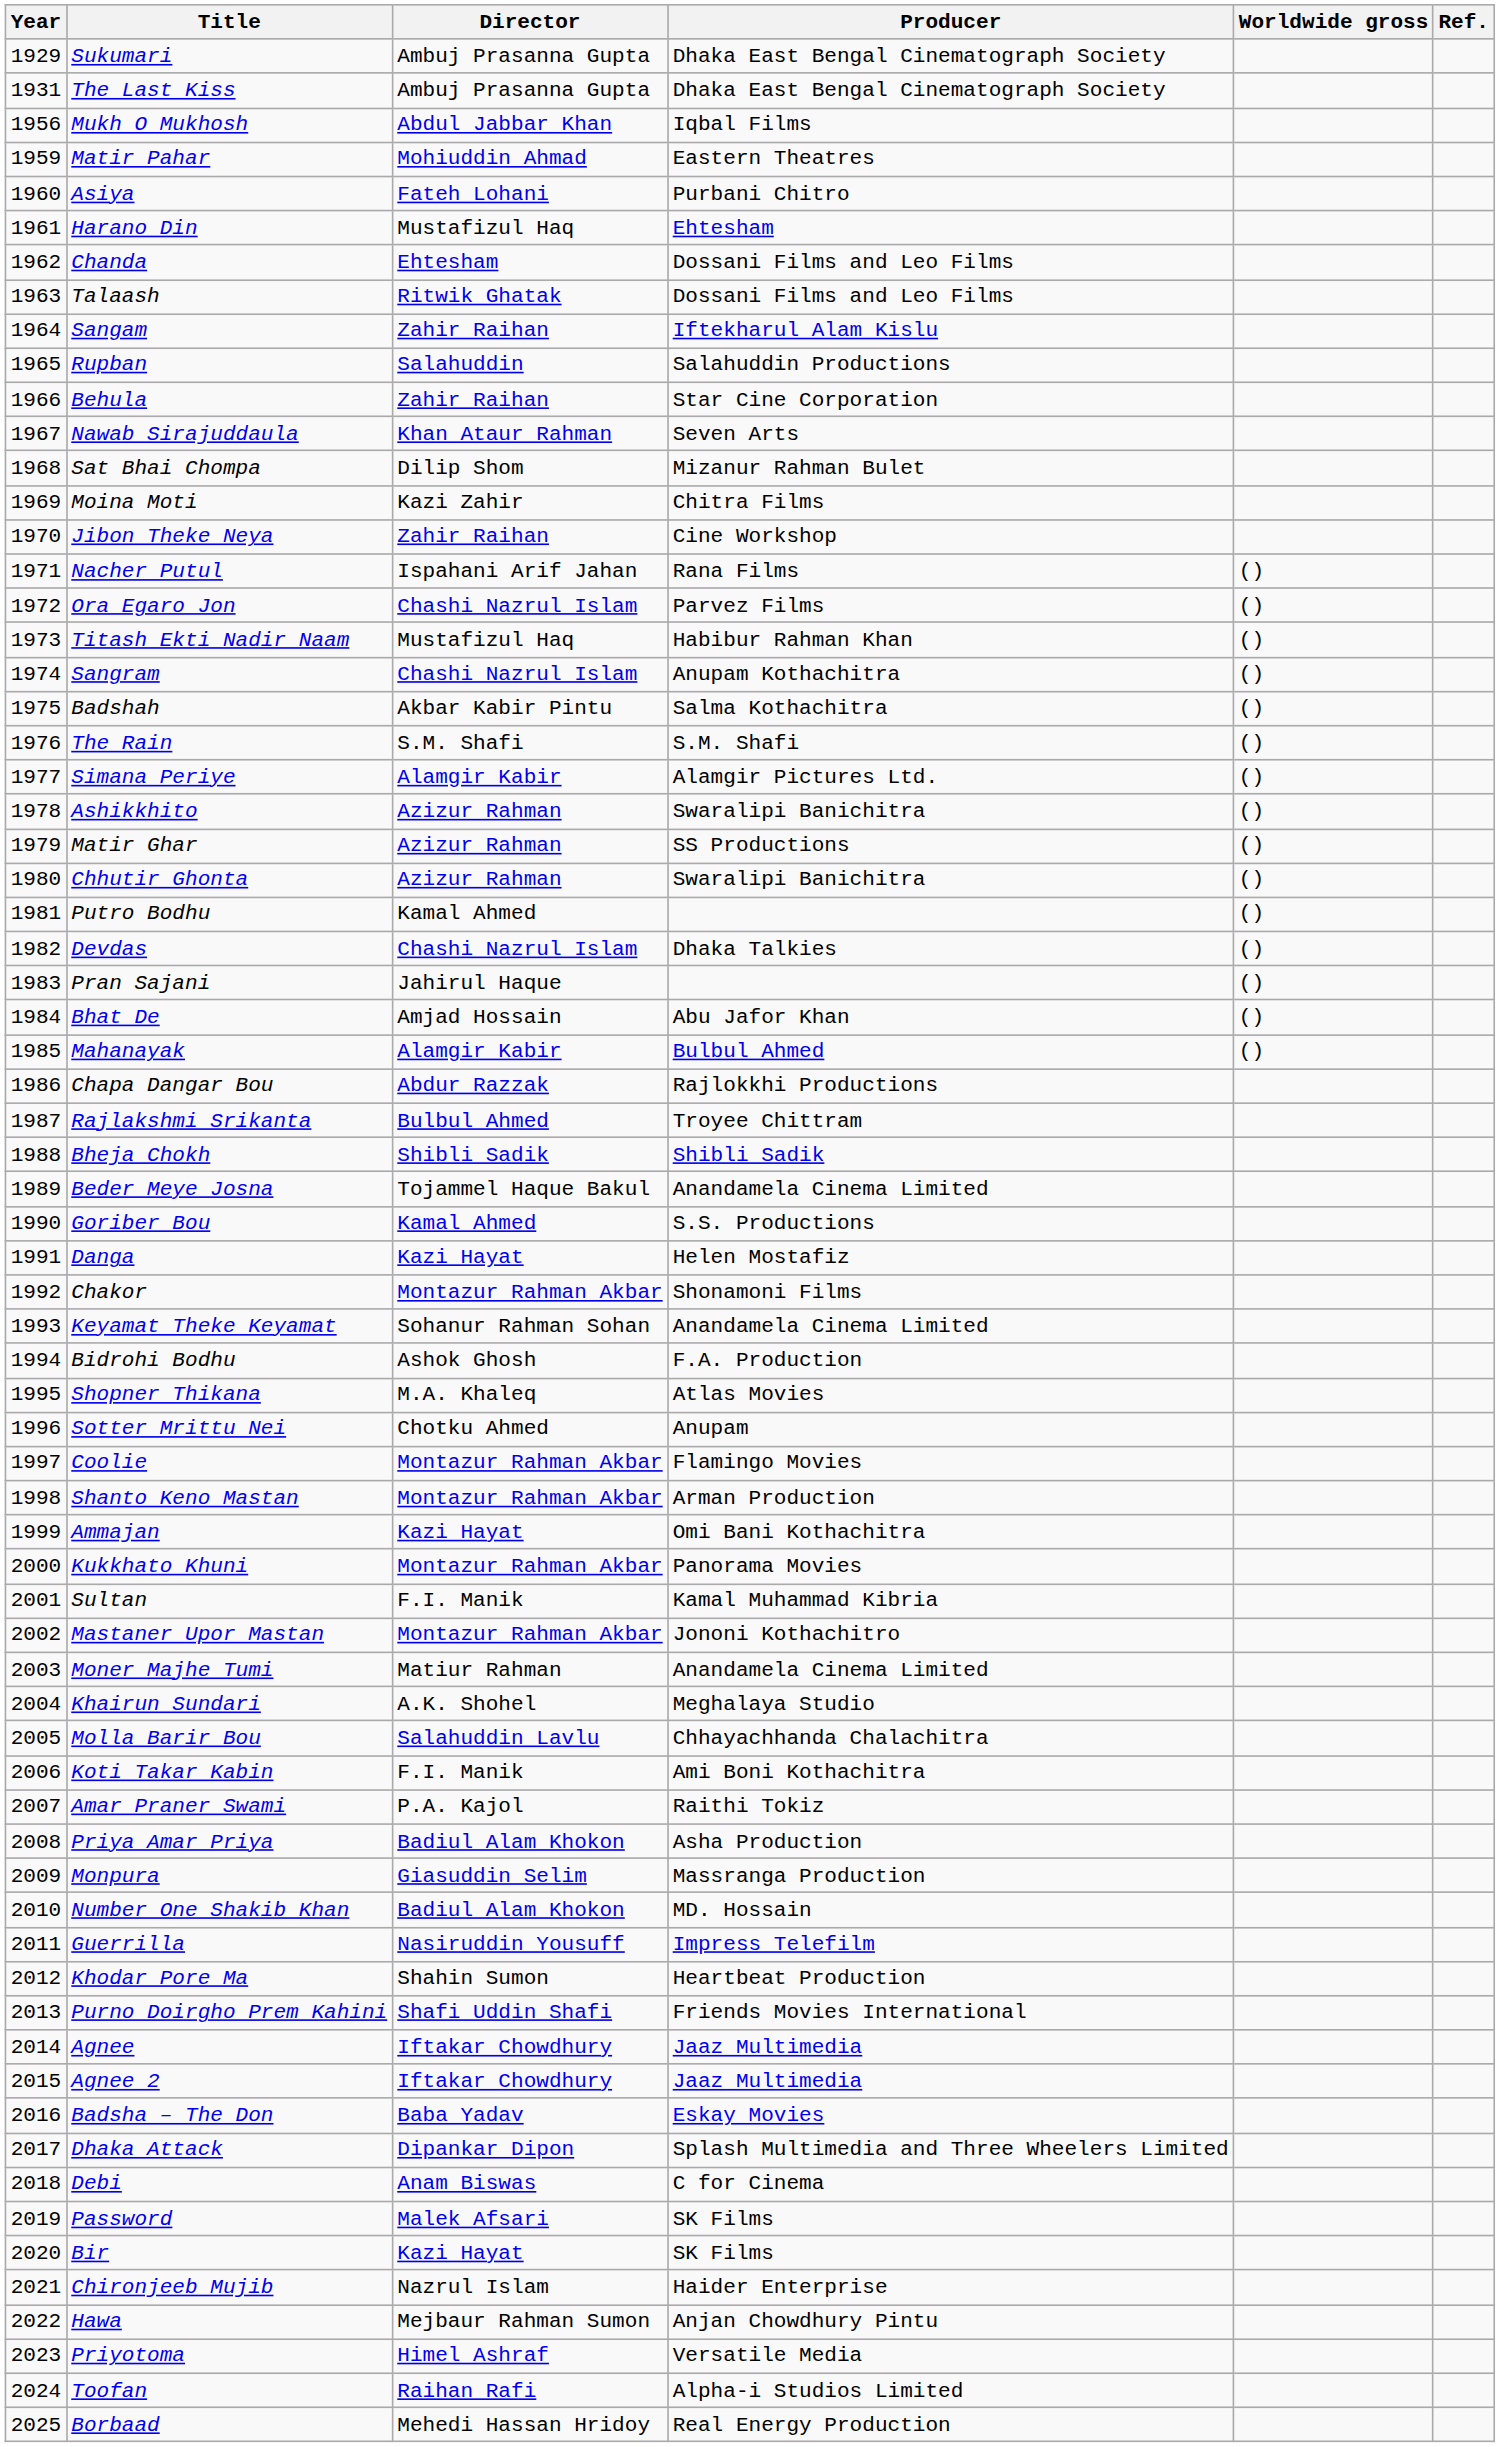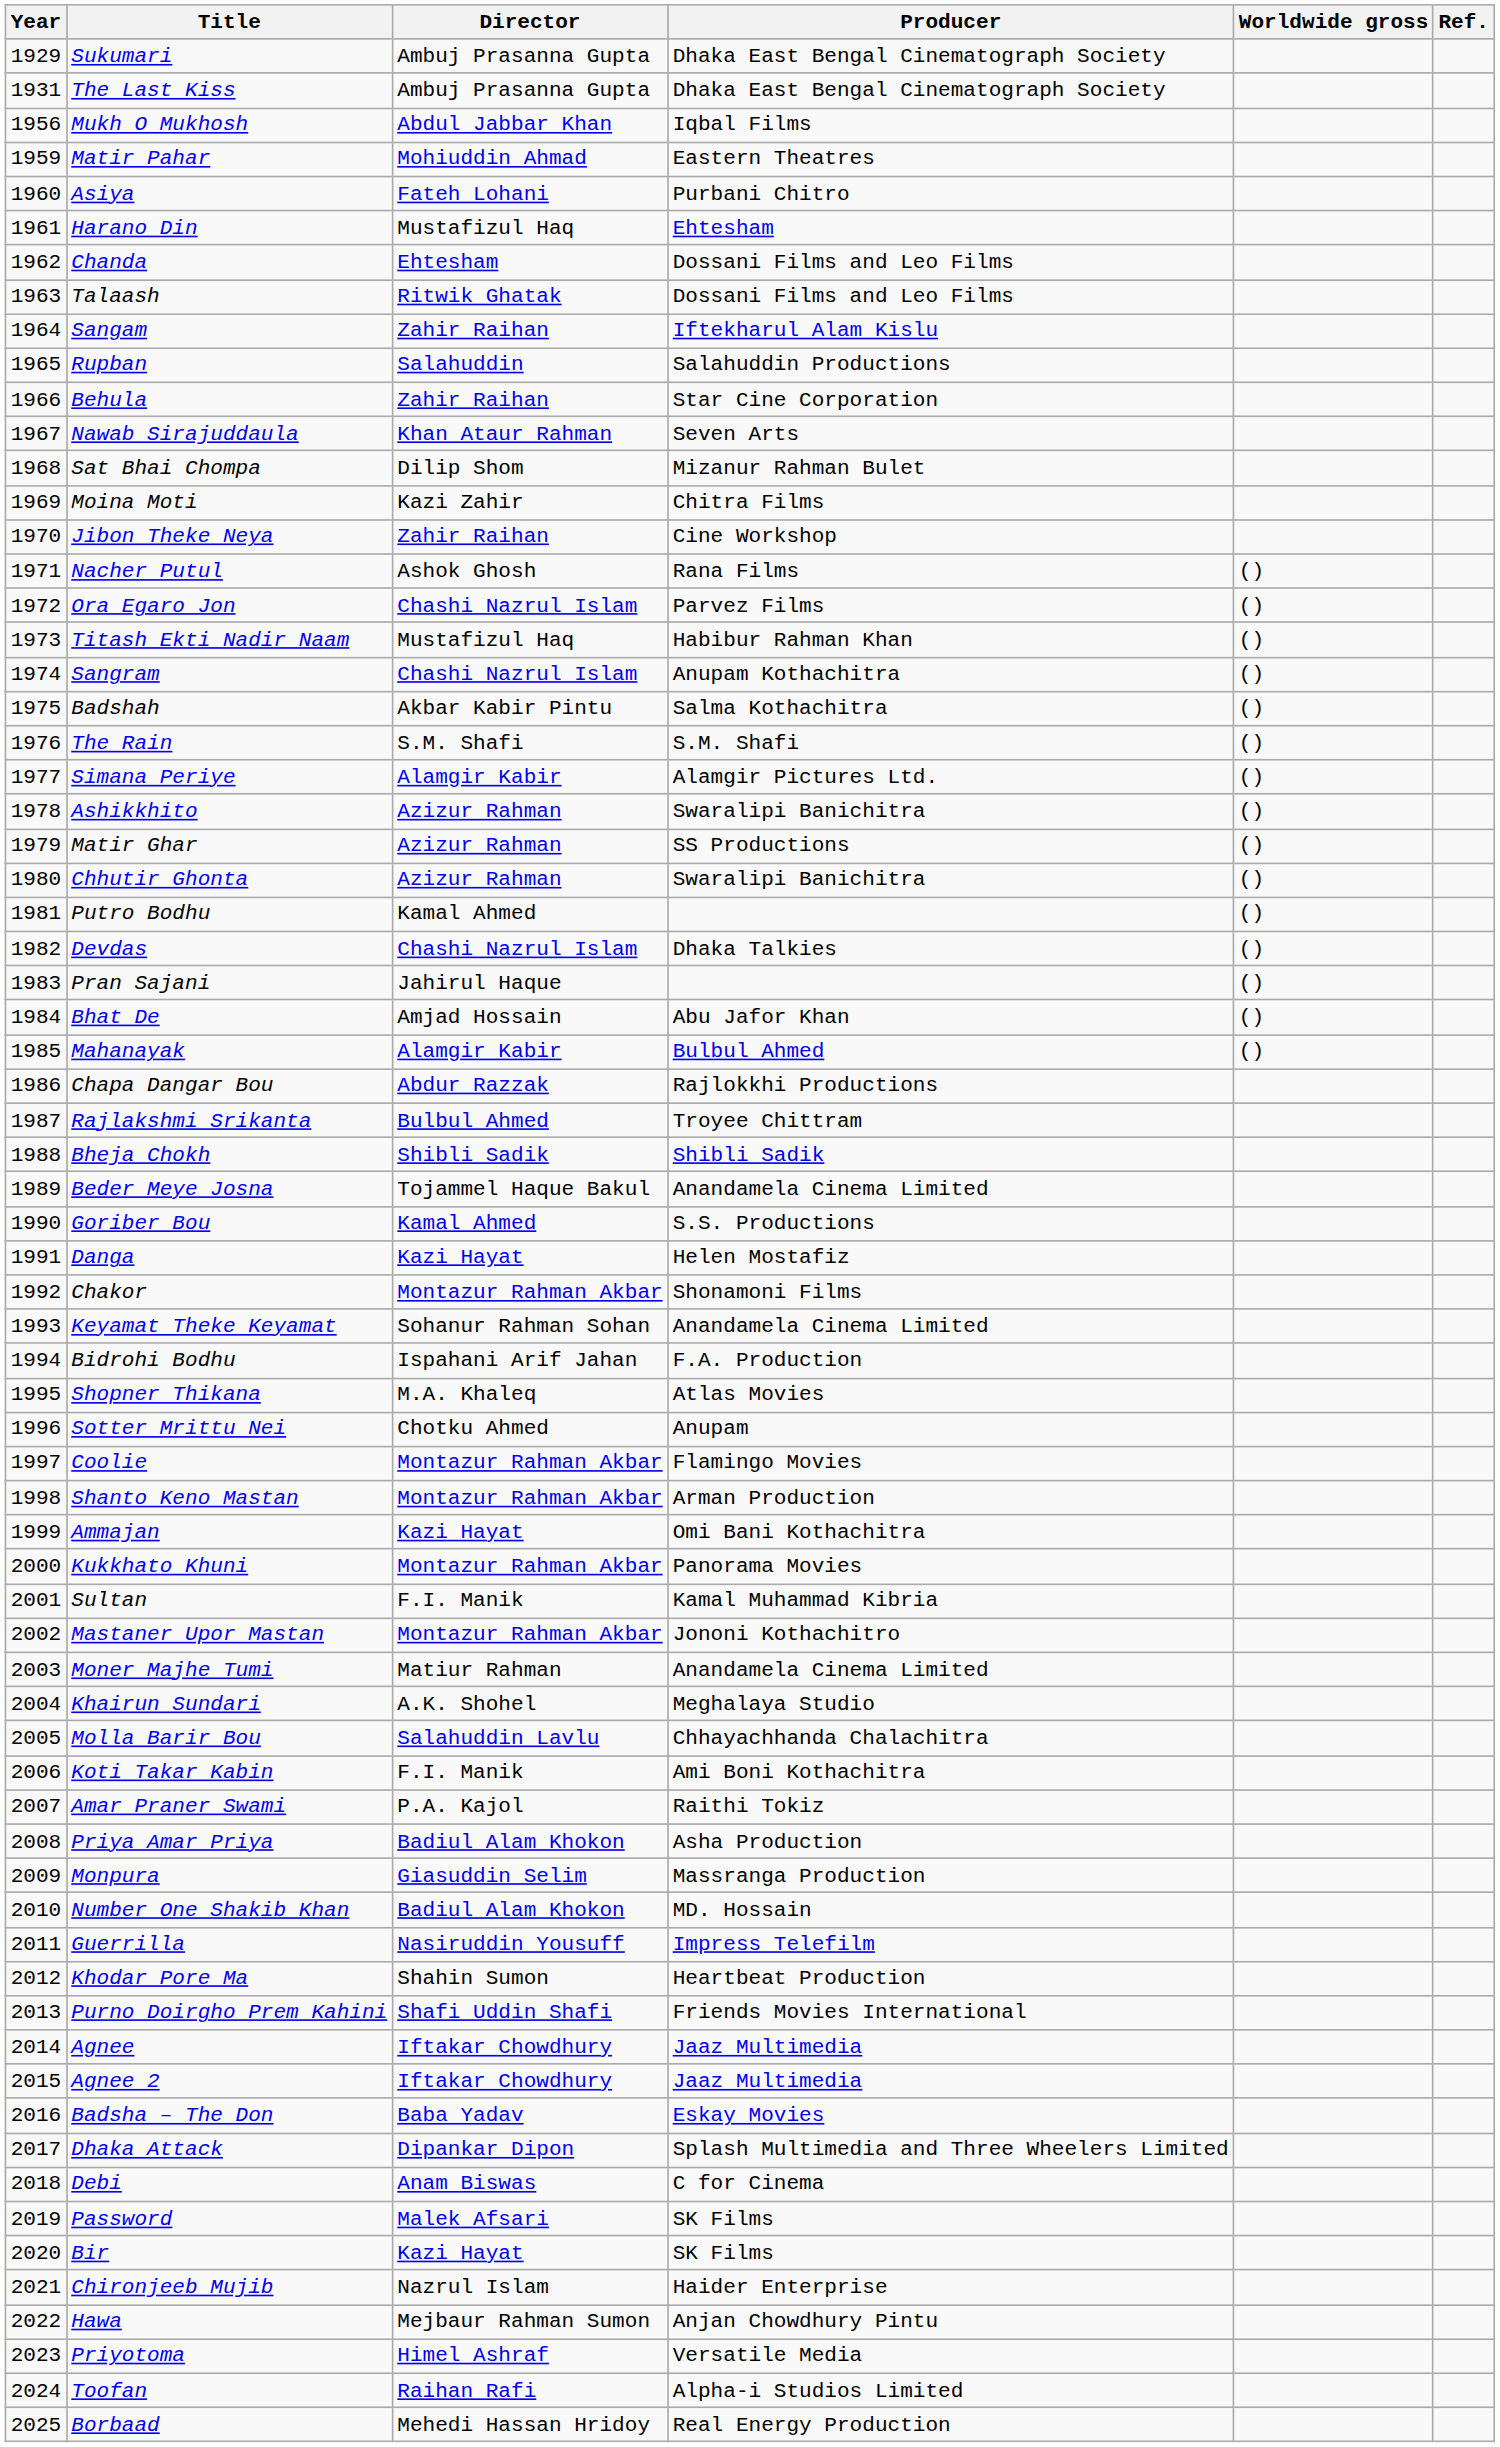Nacher Putul | Director: Ispahani Arif Jahan -> Ashok Ghosh
Bidrohi Bodhu | Director: Ashok Ghosh -> Ispahani Arif Jahan
